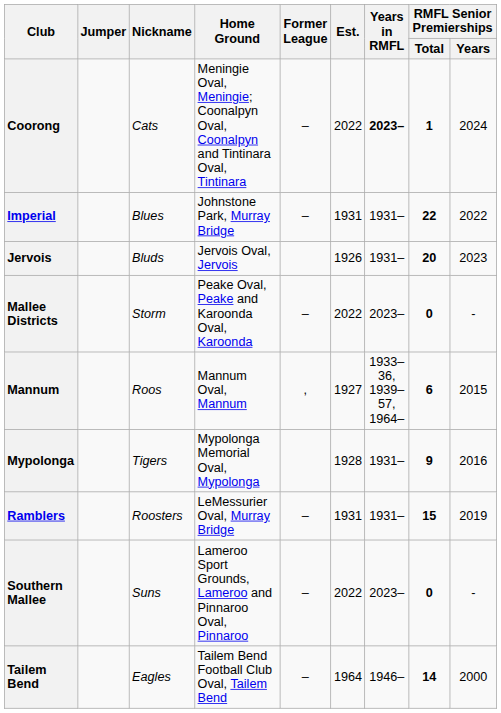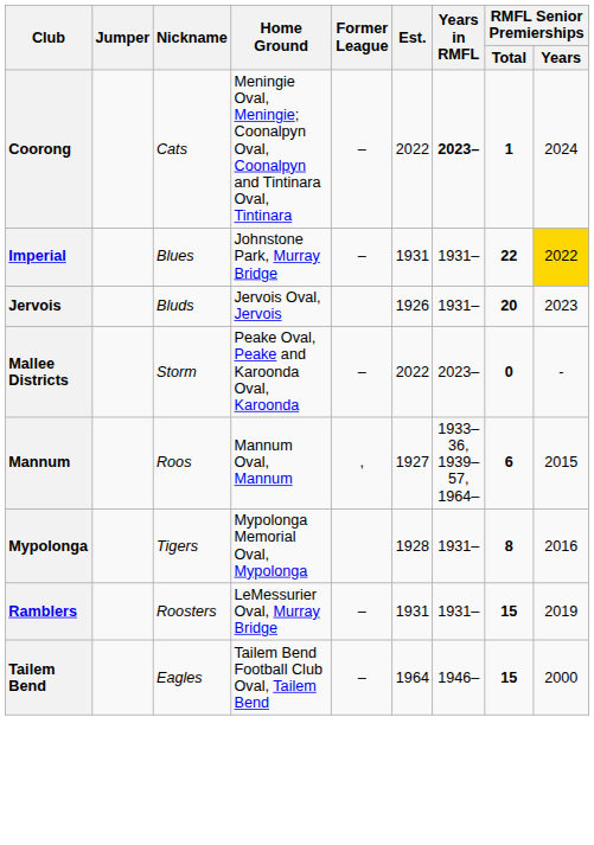Imperial | RMFL Senior Premierships / Years: no background -> gold background
Mypolonga | RMFL Senior Premierships / Total: 9 -> 8
- row: Southern Mallee | Suns | Lameroo Sport Grounds, Lameroo and Pinnaroo Oval, Pinnaroo | – | 2022 | 2023– | 0 | -
Tailem Bend | RMFL Senior Premierships / Total: 14 -> 15
